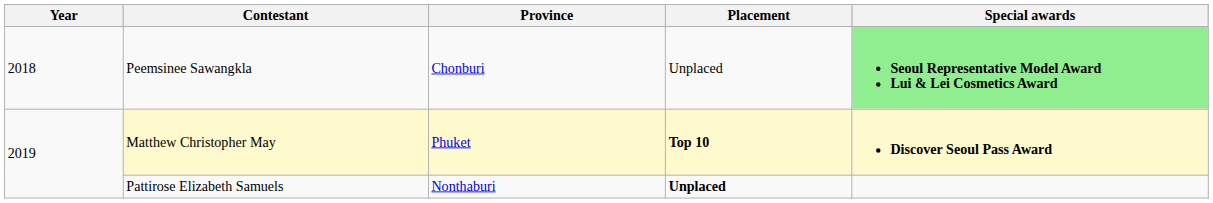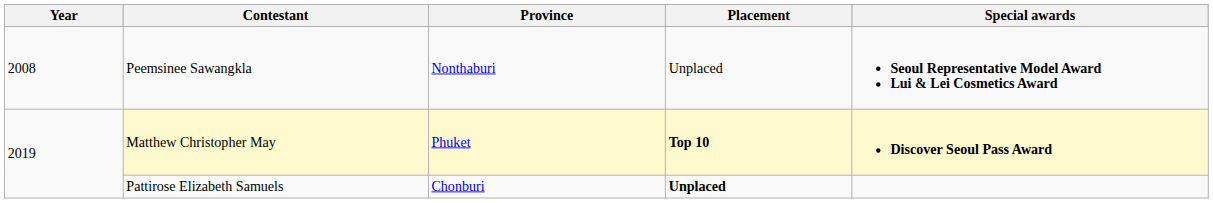Peemsinee Sawangkla | Year: 2018 -> 2008
Peemsinee Sawangkla | Province: Chonburi -> Nonthaburi
Peemsinee Sawangkla | Special awards: lightgreen background -> no background
Pattirose Elizabeth Samuels | Province: Nonthaburi -> Chonburi
